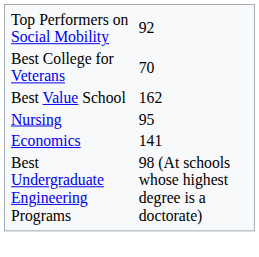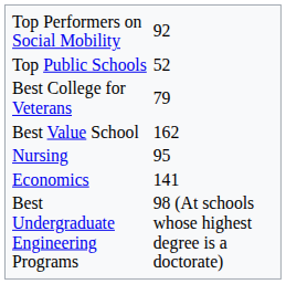+ row: Top Public Schools | 52
Best College for Veterans | column 2: 70 -> 79
